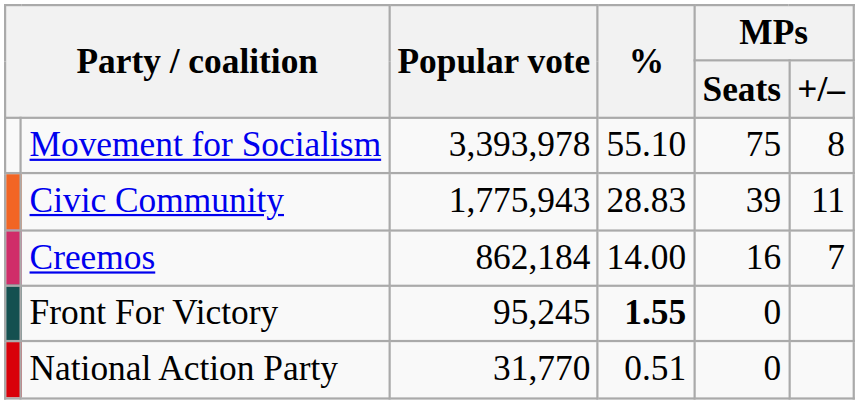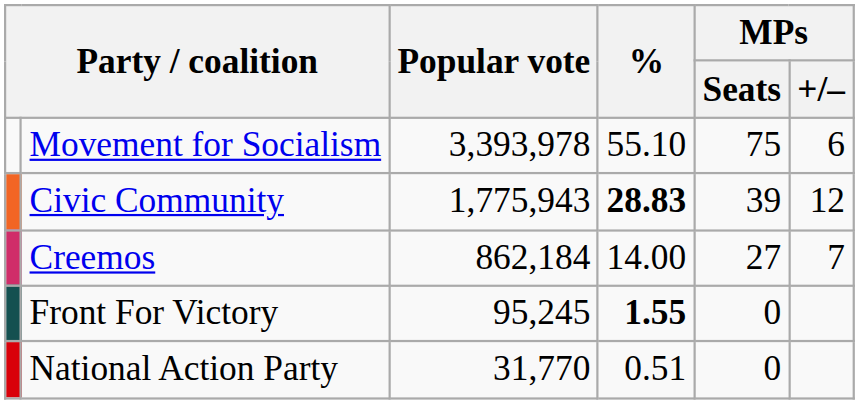Movement for Socialism | MPs / +/–: 8 -> 6
Civic Community | %: normal -> bold
Civic Community | MPs / +/–: 11 -> 12
Creemos | MPs / Seats: 16 -> 27
